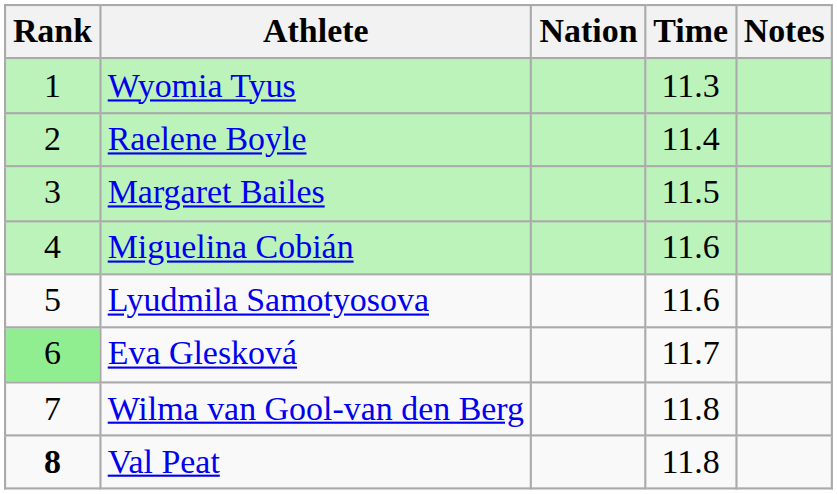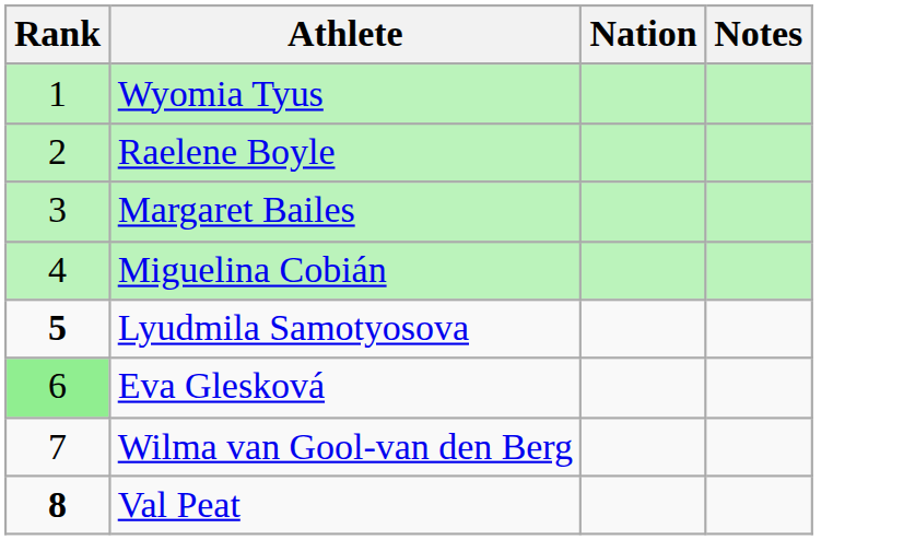- column: Time | 11.3 | 11.4 | 11.5 | 11.6 | 11.6 | 11.7 | 11.8 | 11.8
Lyudmila Samotyosova | Rank: normal -> bold
